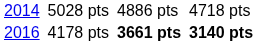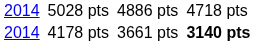4178 pts | column 1: 2016 -> 2014
4178 pts | column 5: bold -> normal
